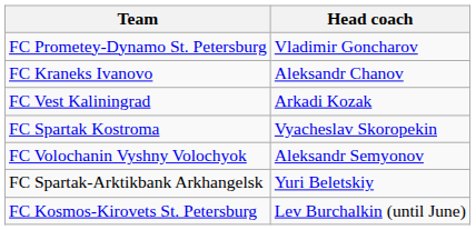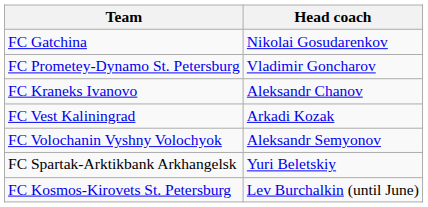+ row: FC Gatchina | Nikolai Gosudarenkov
- row: FC Spartak Kostroma | Vyacheslav Skoropekin
